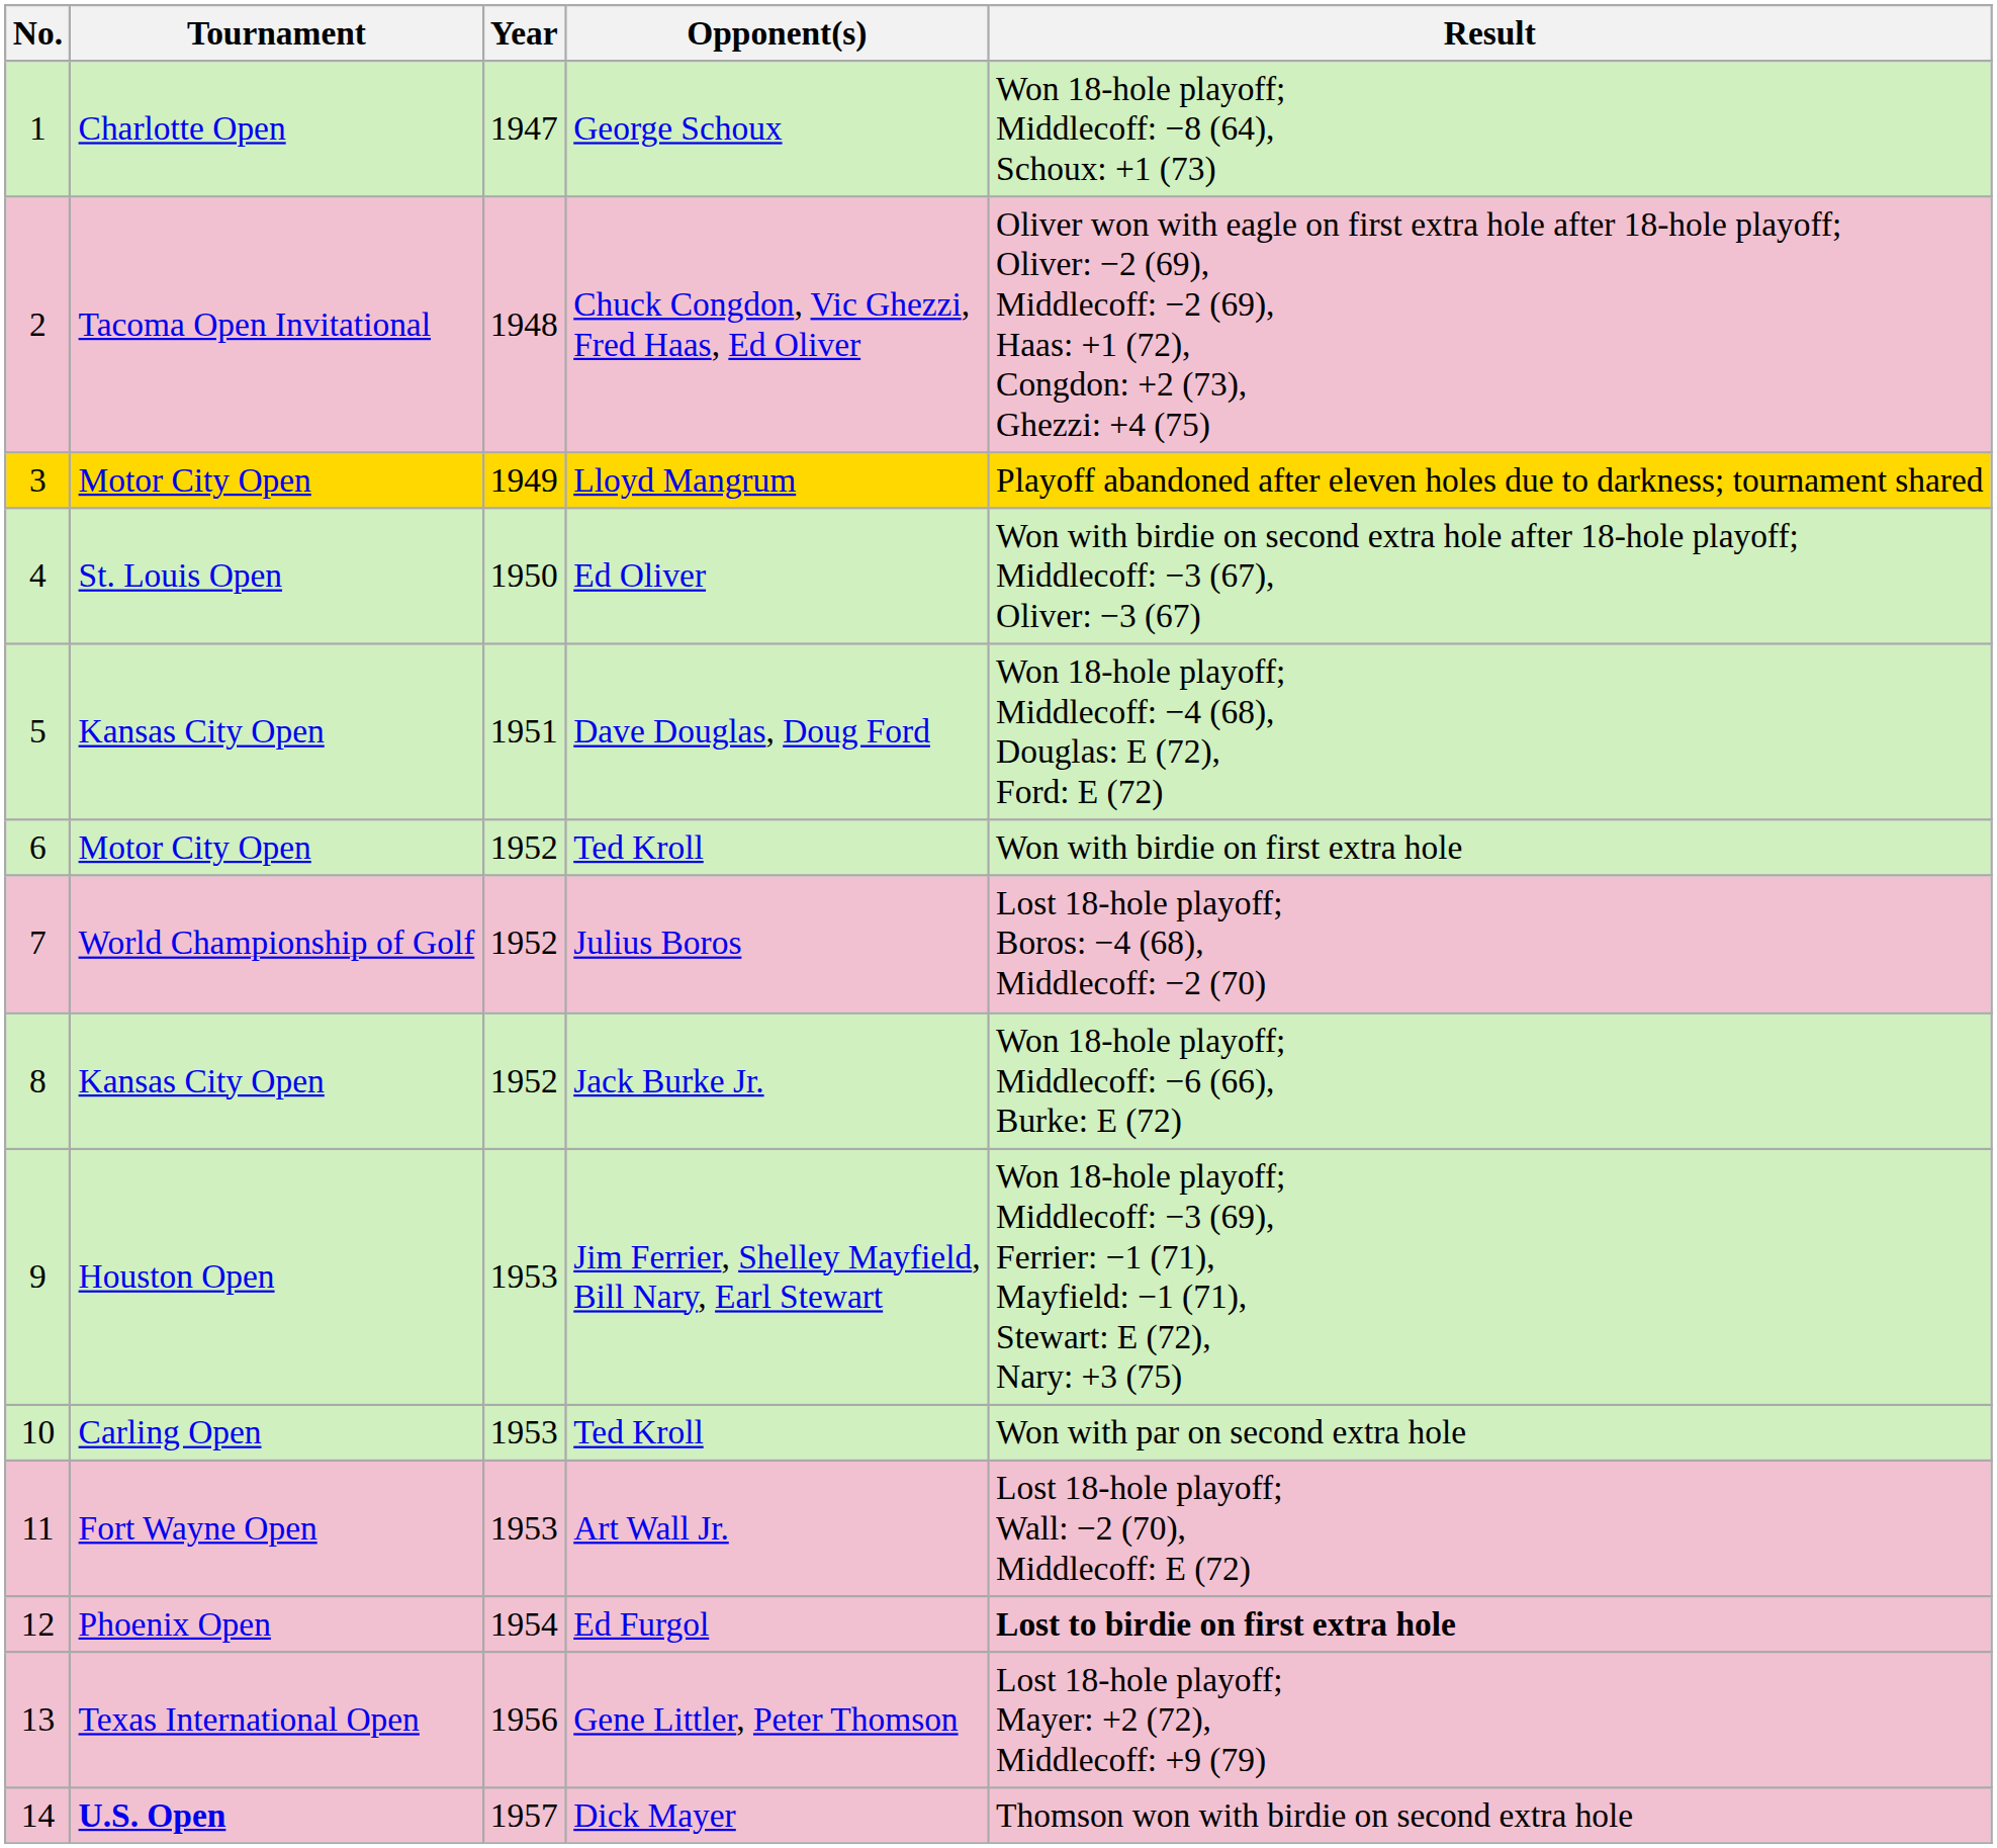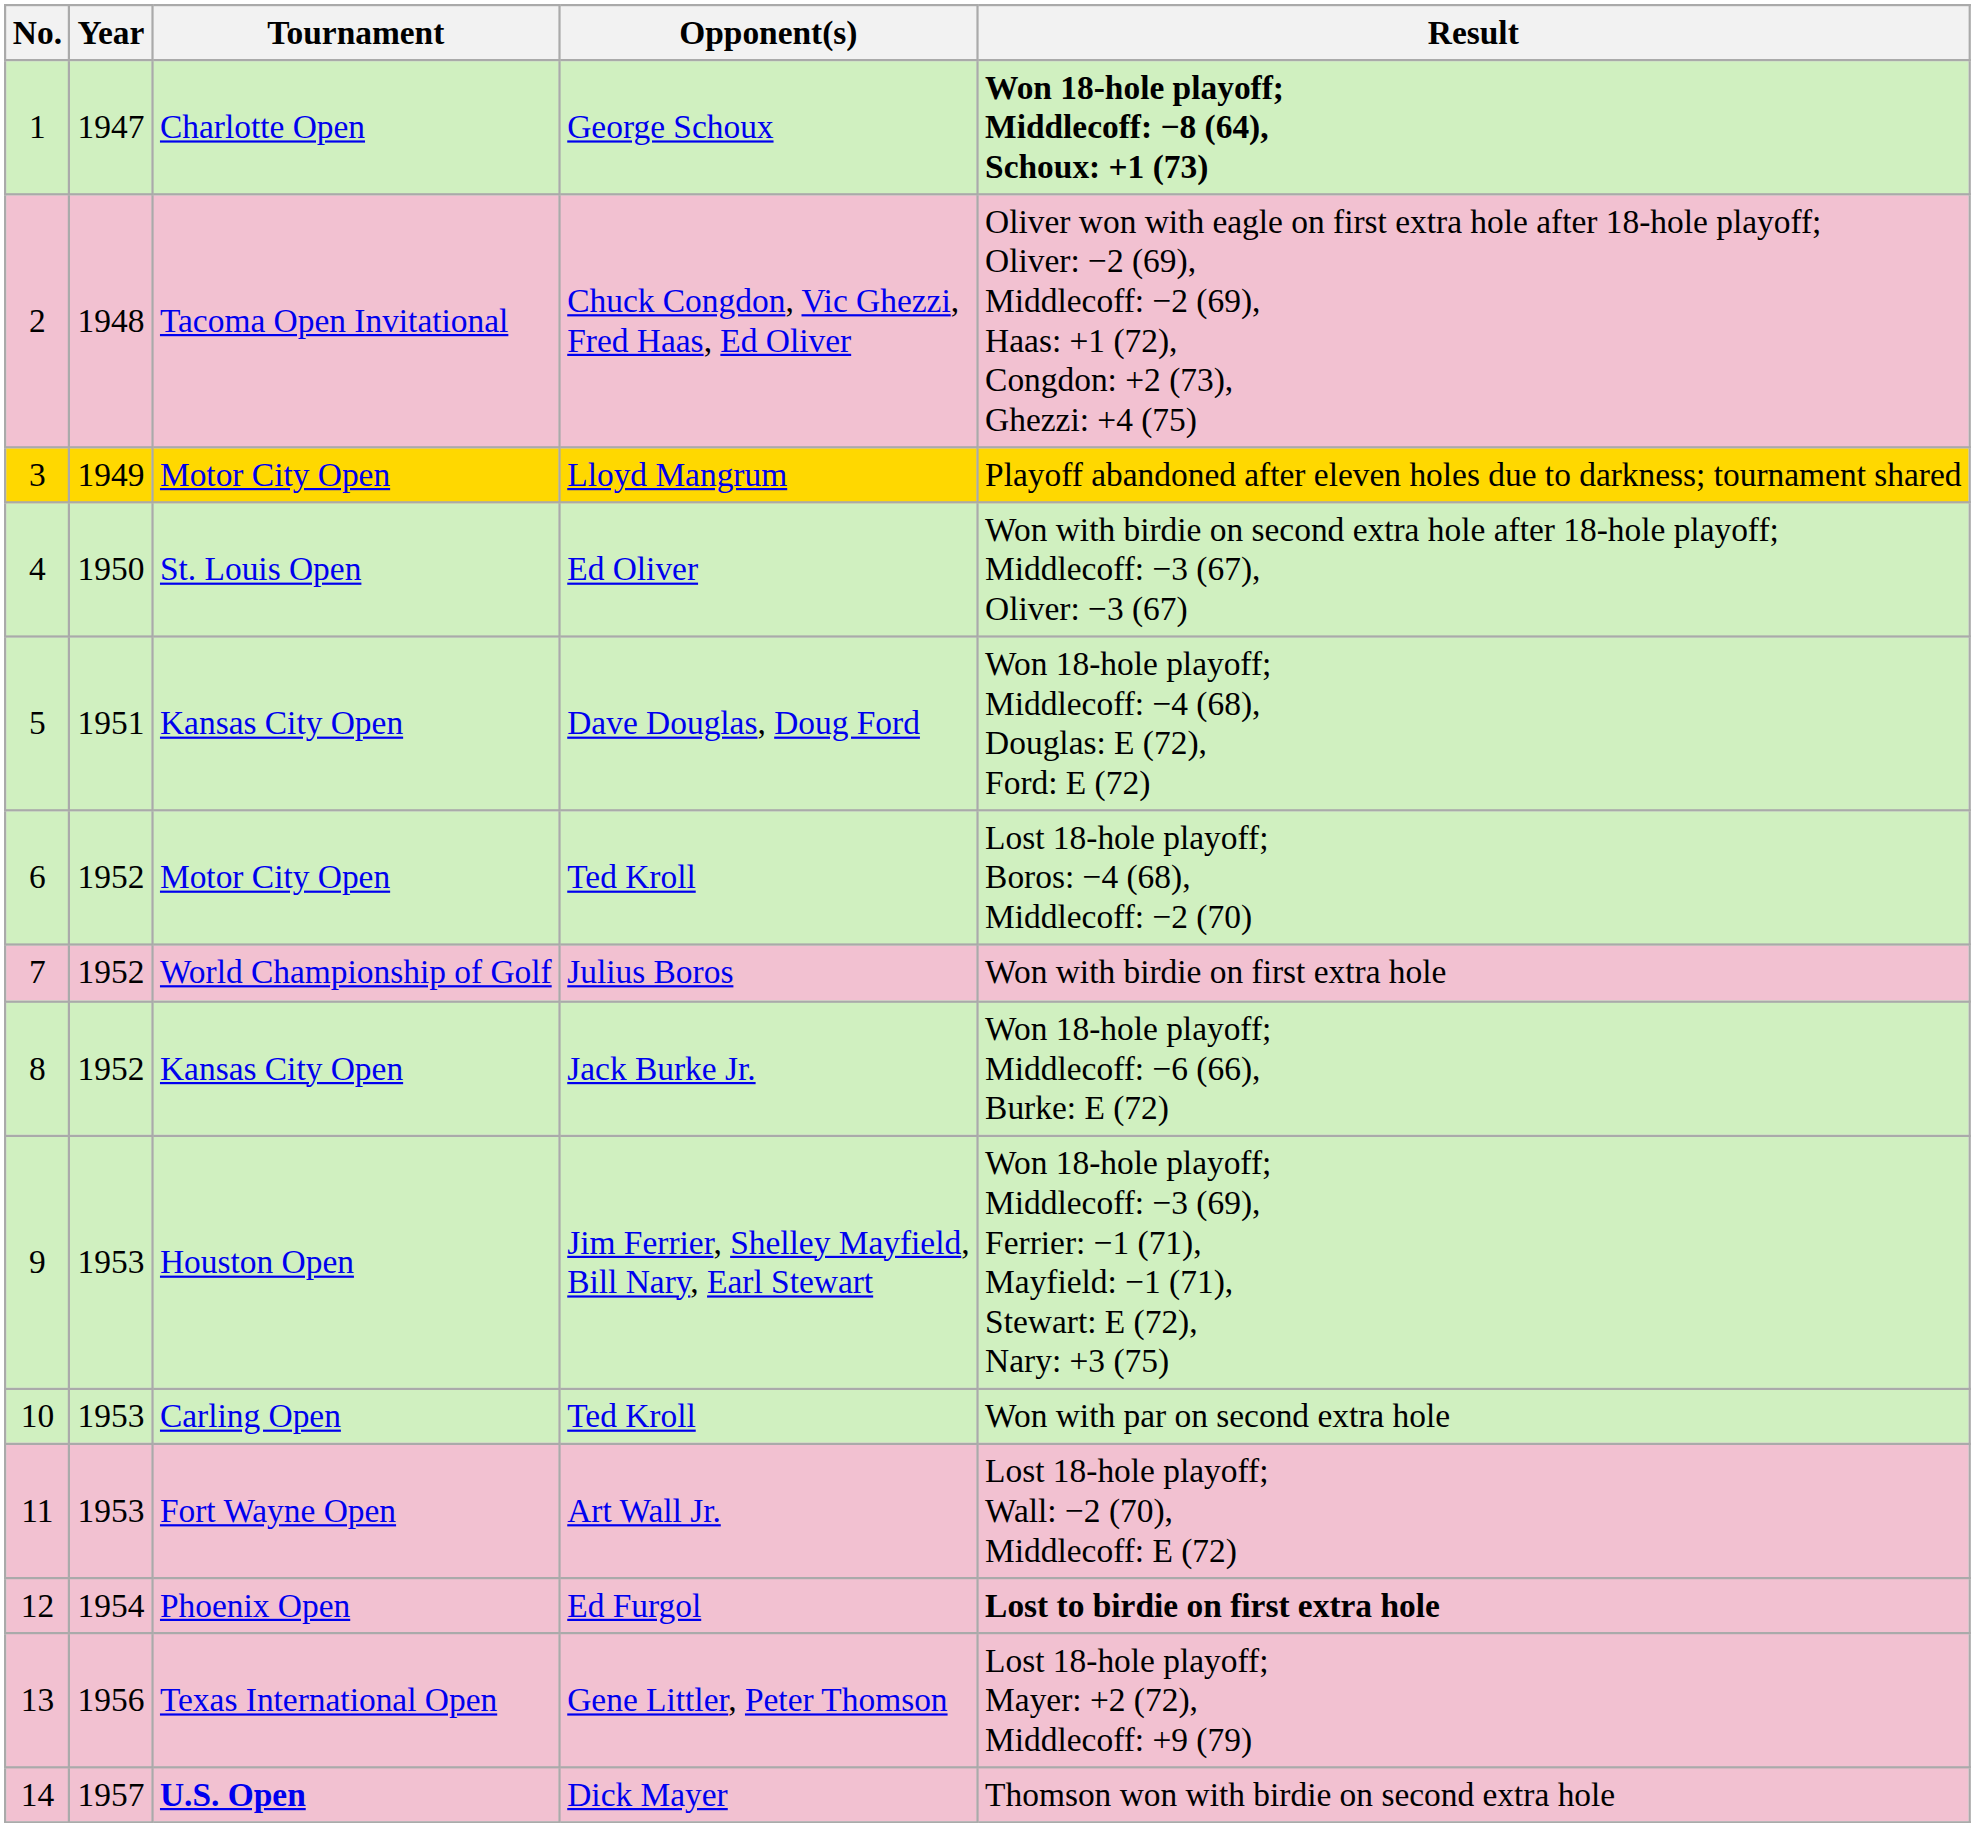columns swapped: Year <-> Tournament
George Schoux | Result: normal -> bold
6 / Ted Kroll | Result: Won with birdie on first extra hole -> Lost 18-hole playoff; Boros: −4 (68), Middlecoff: −2 (70)
Julius Boros | Result: Lost 18-hole playoff; Boros: −4 (68), Middlecoff: −2 (70) -> Won with birdie on first extra hole
